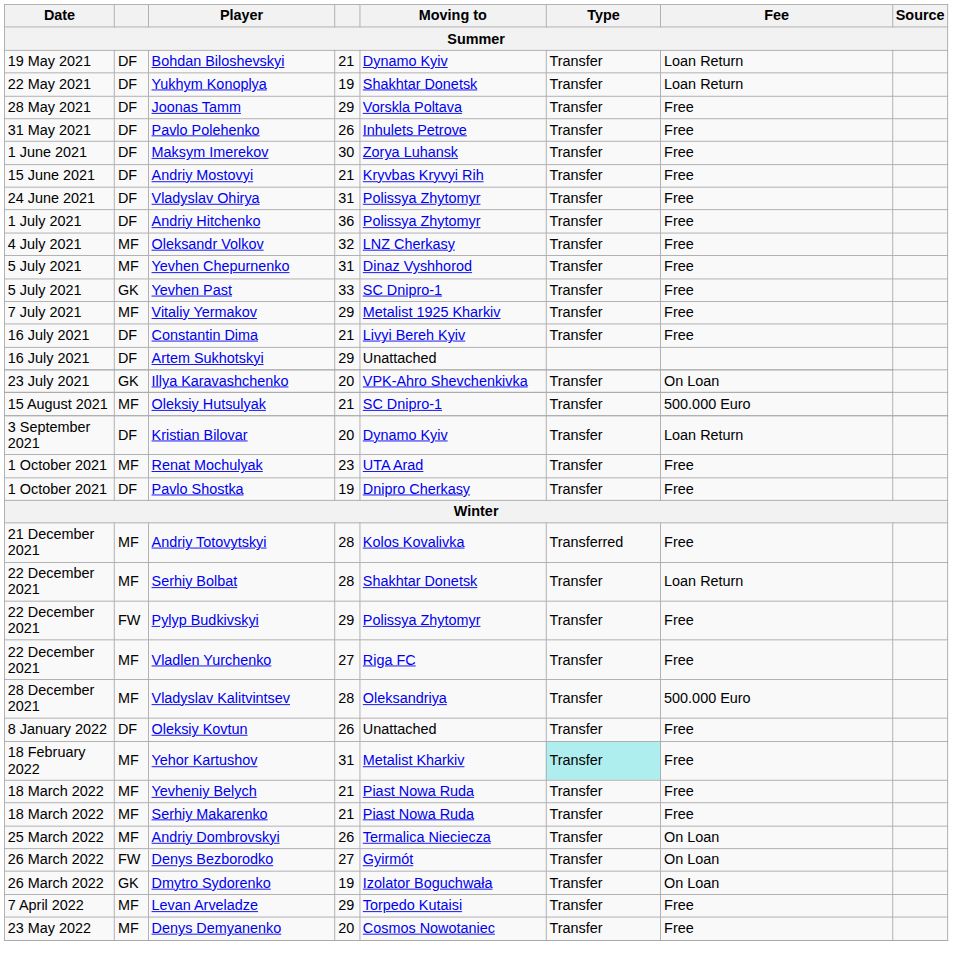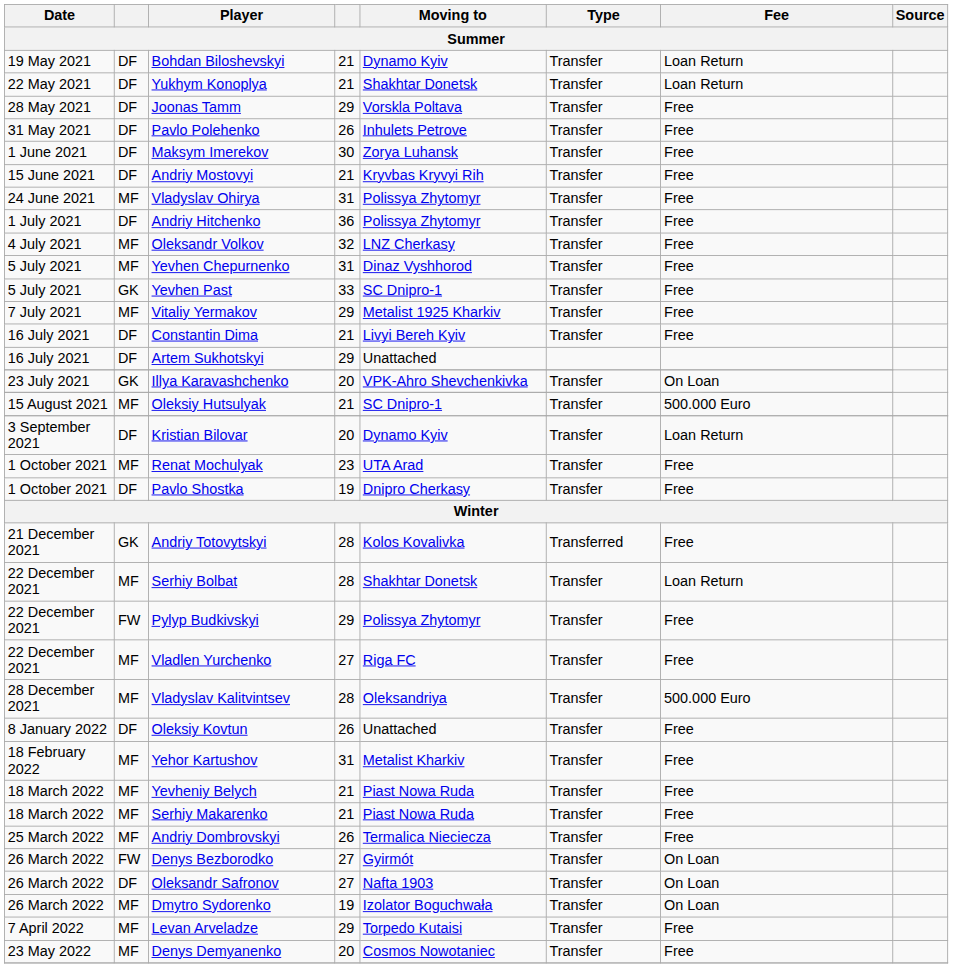Yukhym Konoplya | column 4: 19 -> 21
Vladyslav Ohirya | column 2: DF -> MF
Andriy Totovytskyi | column 2: MF -> GK
Yehor Kartushov | Type: paleturquoise background -> no background
Andriy Dombrovskyi | Fee: On Loan -> Free
+ row: 26 March 2022 | DF | Oleksandr Safronov | 27 | Nafta 1903 | Transfer | On Loan
Dmytro Sydorenko | column 2: GK -> MF
